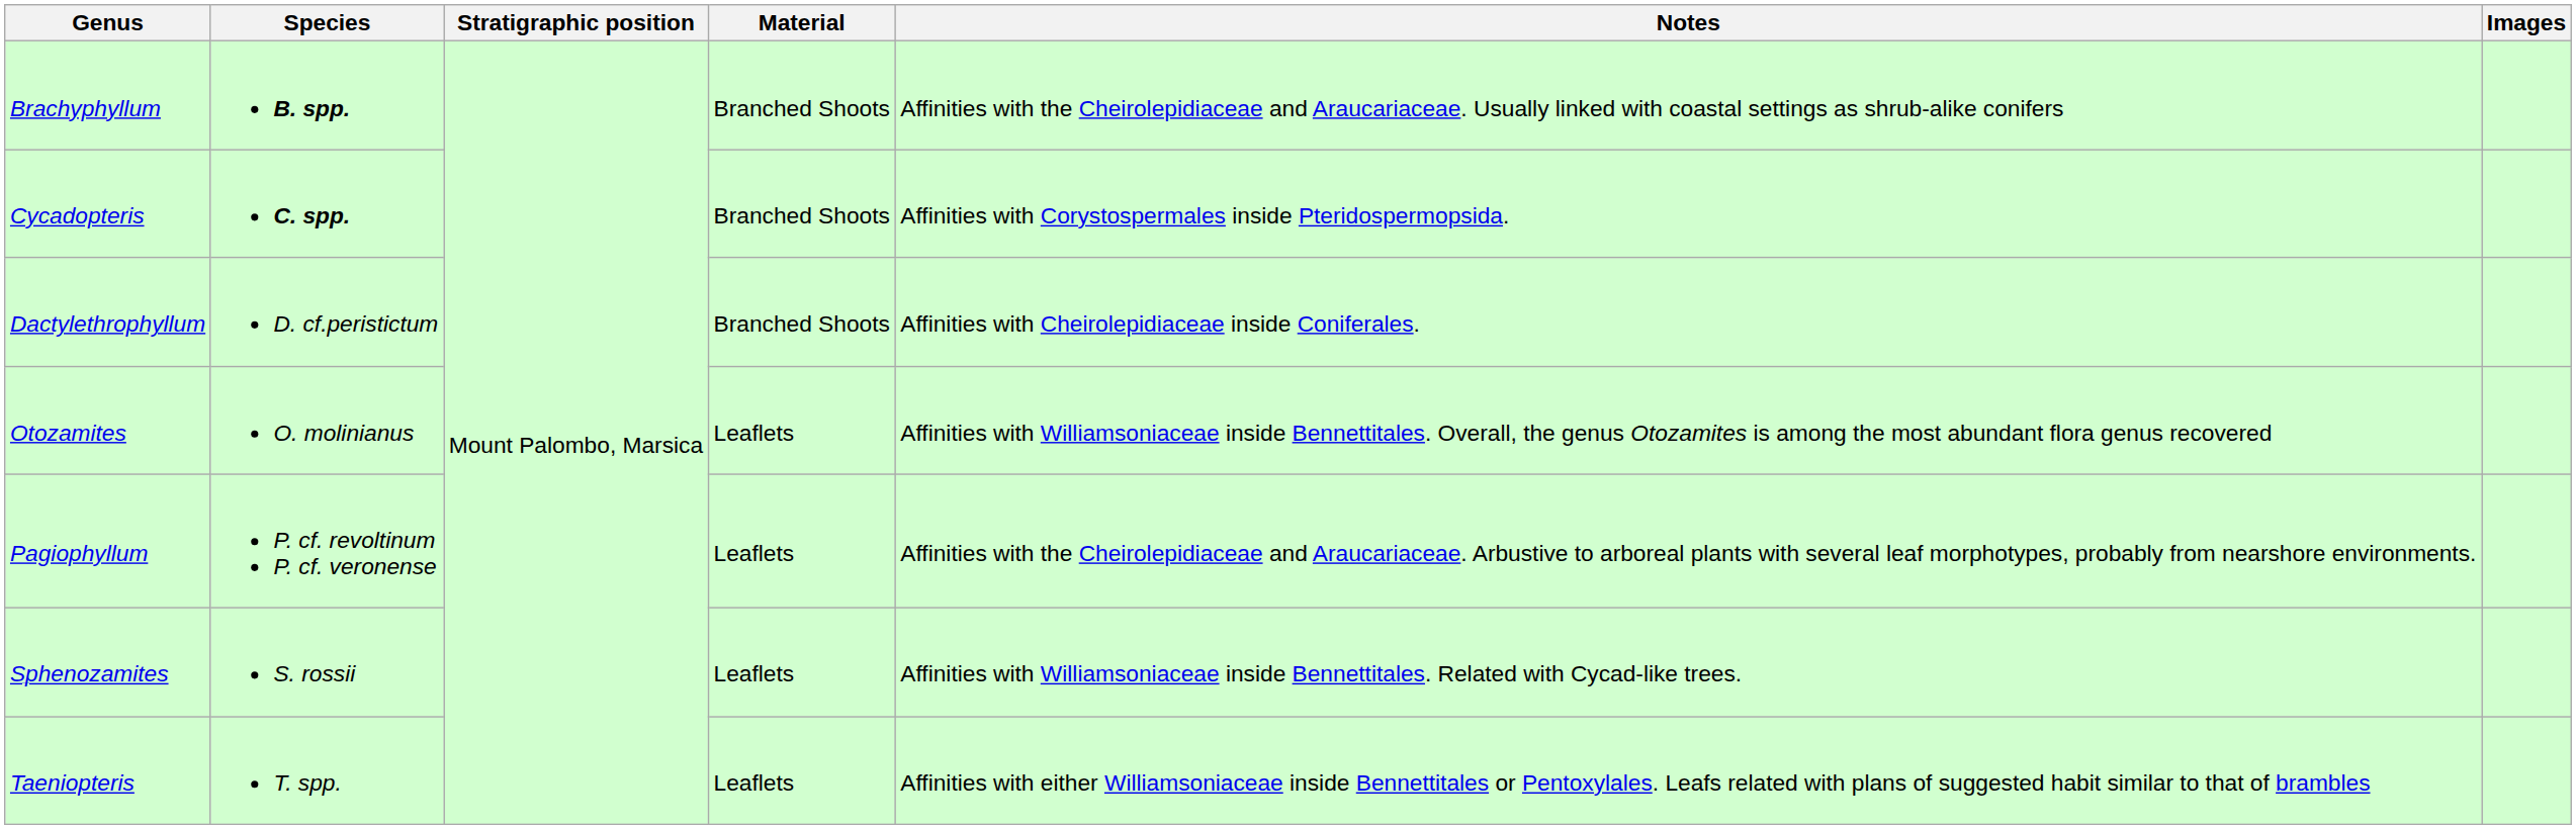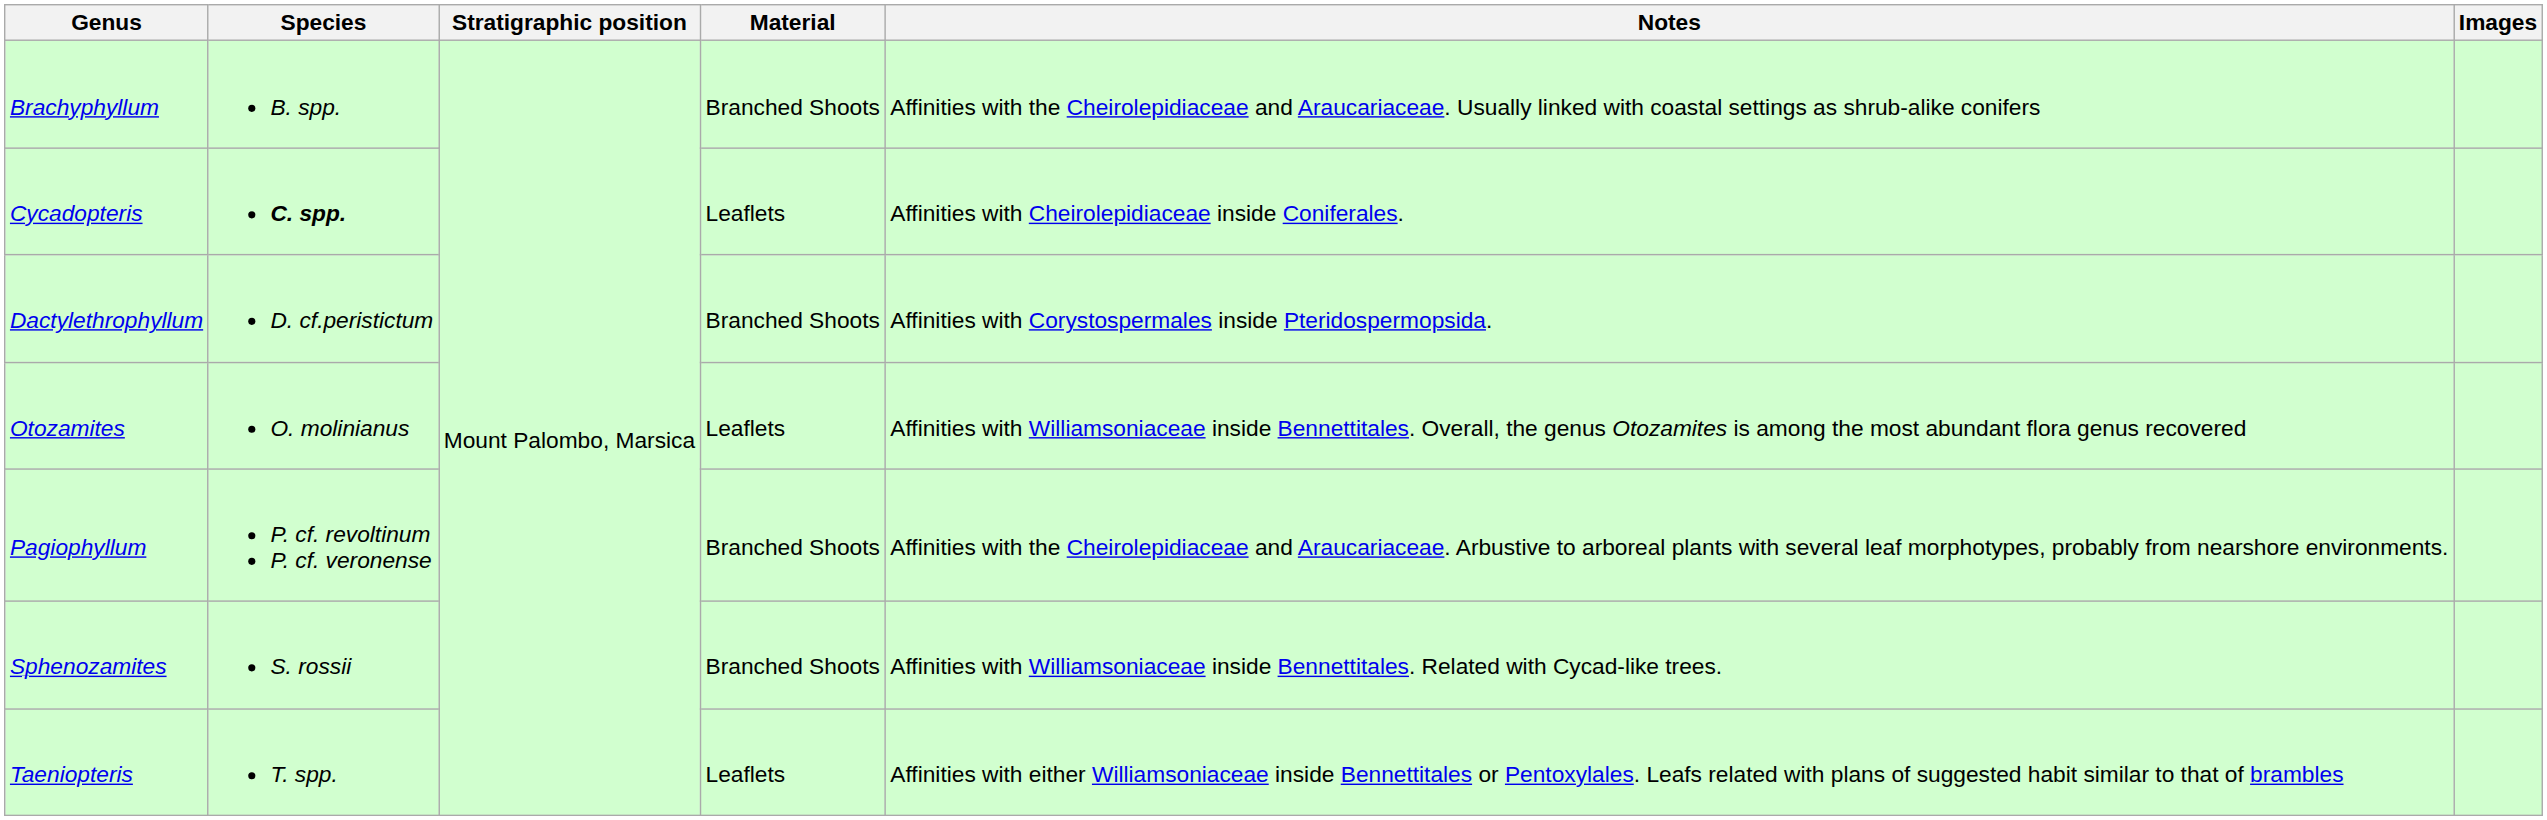Brachyphyllum | Species: bold -> normal
Cycadopteris | Material: Branched Shoots -> Leaflets
Cycadopteris | Notes: Affinities with Corystospermales inside Pteridospermopsida. -> Affinities with Cheirolepidiaceae inside Coniferales.
Dactylethrophyllum | Notes: Affinities with Cheirolepidiaceae inside Coniferales. -> Affinities with Corystospermales inside Pteridospermopsida.
Pagiophyllum | Material: Leaflets -> Branched Shoots
Sphenozamites | Material: Leaflets -> Branched Shoots
